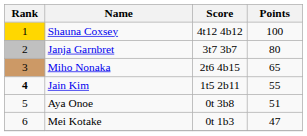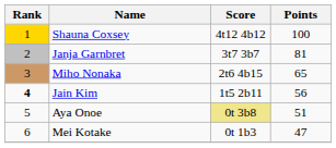Janja Garnbret | Points: 80 -> 81
Jain Kim | Points: 55 -> 56
Aya Onoe | Score: no background -> khaki background
